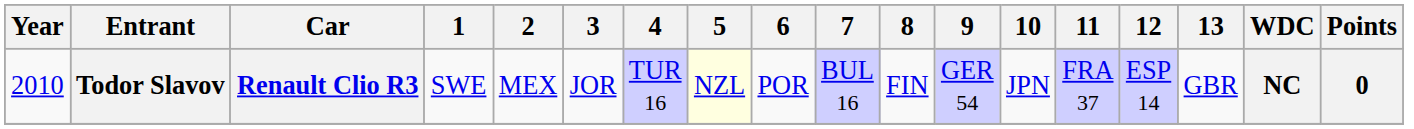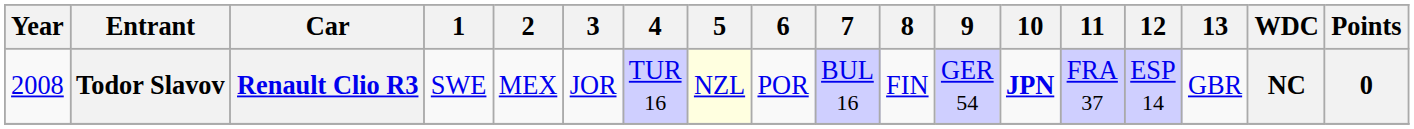Todor Slavov | Year: 2010 -> 2008
Todor Slavov | 10: normal -> bold
